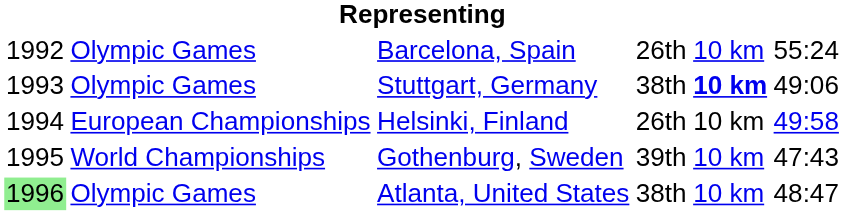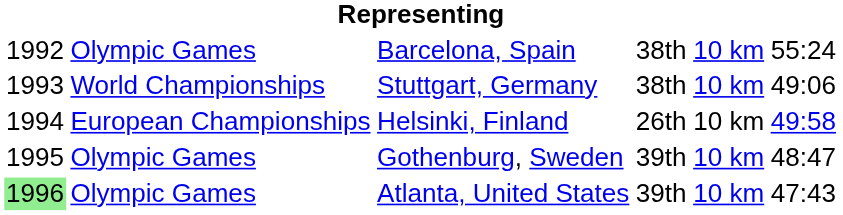Barcelona, Spain | column 4: 26th -> 38th
Stuttgart, Germany | column 2: Olympic Games -> World Championships
Stuttgart, Germany | column 5: bold -> normal
Gothenburg, Sweden | column 2: World Championships -> Olympic Games
Gothenburg, Sweden | column 6: 47:43 -> 48:47
Atlanta, United States | column 4: 38th -> 39th
Atlanta, United States | column 6: 48:47 -> 47:43
